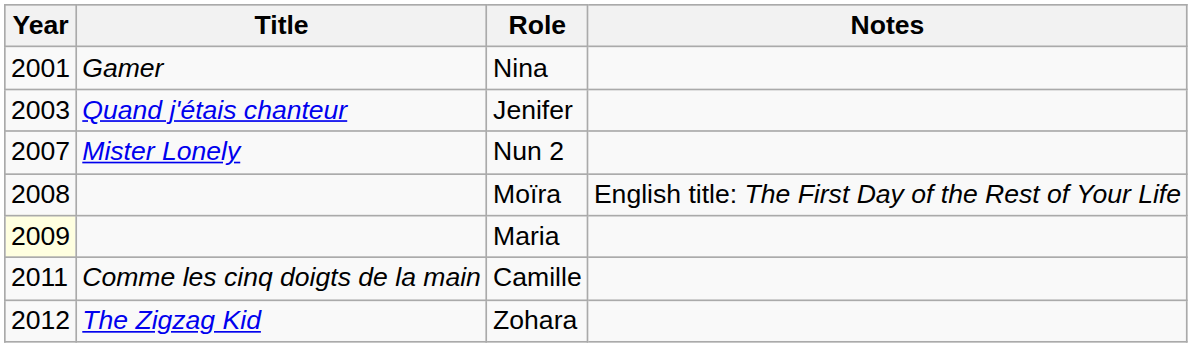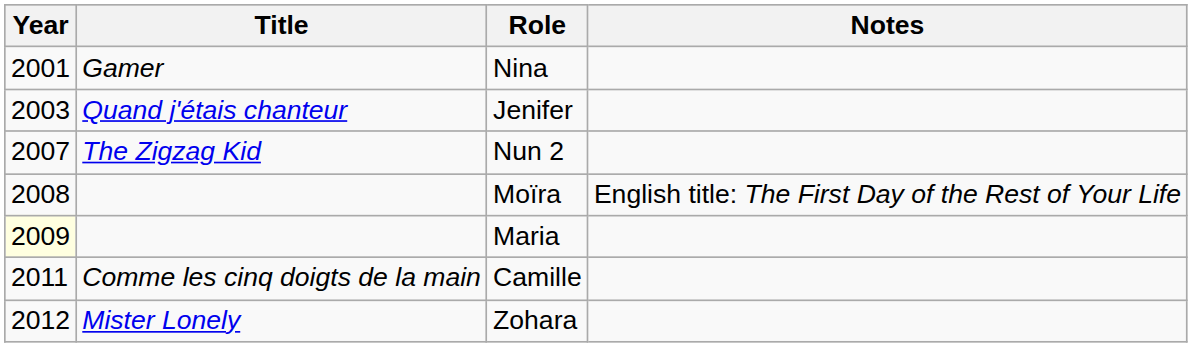Nun 2 | Title: Mister Lonely -> The Zigzag Kid
Zohara | Title: The Zigzag Kid -> Mister Lonely
